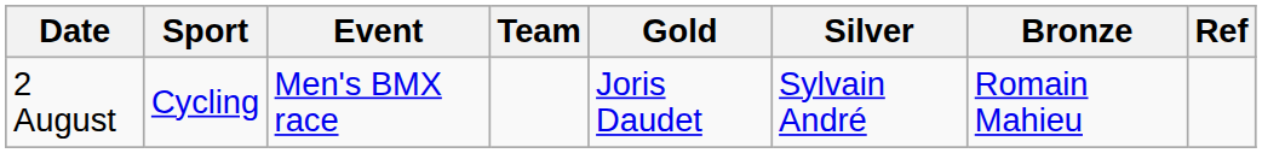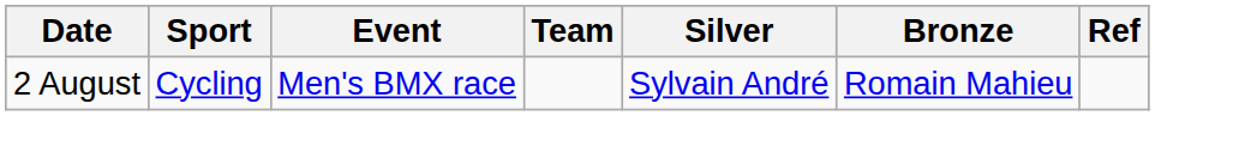- column: Gold | Joris Daudet
